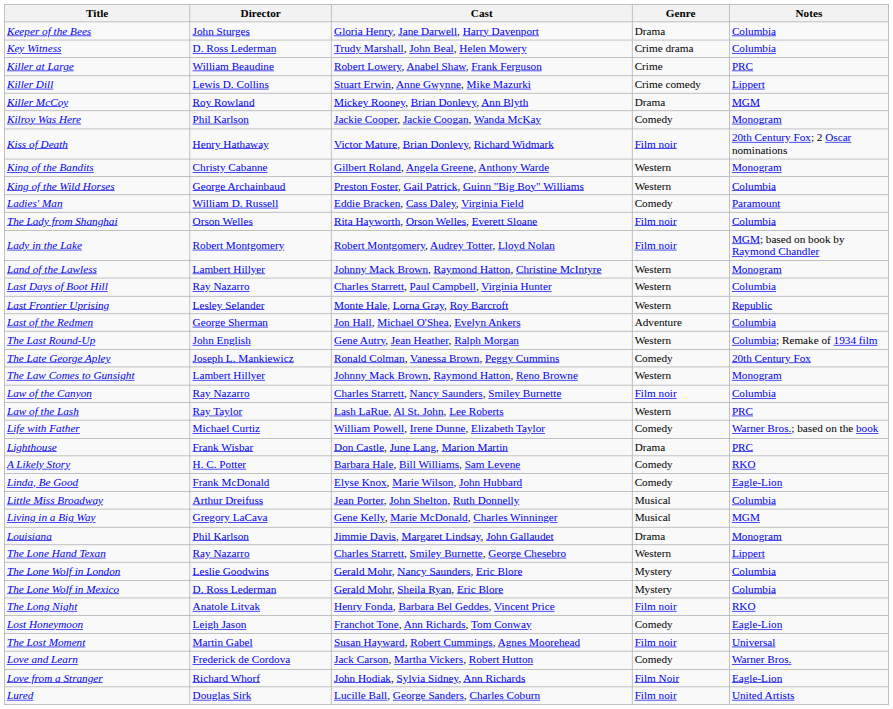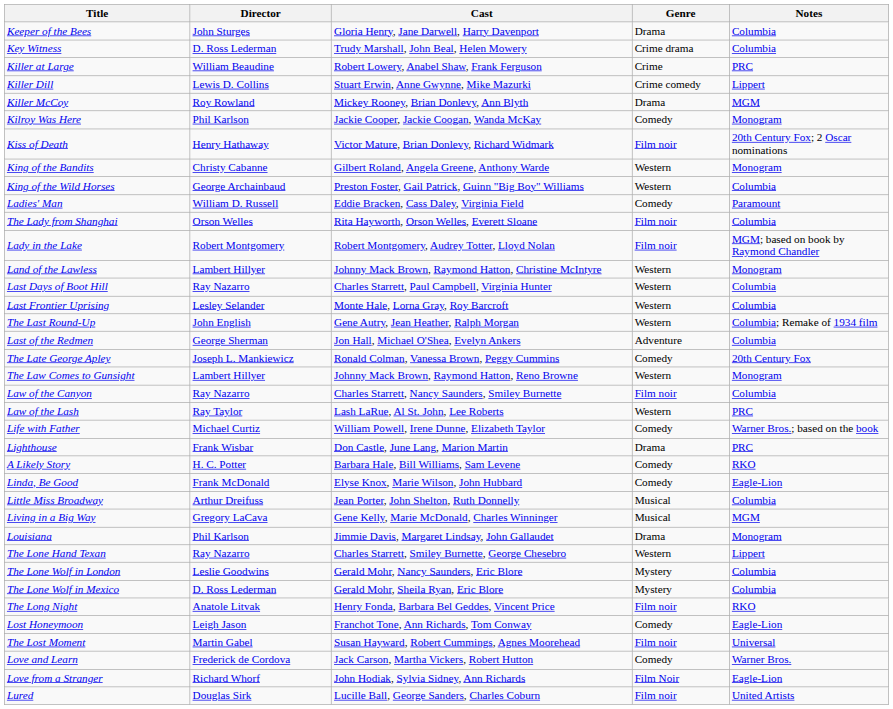Last Frontier Uprising | Notes: Republic -> Columbia
rows swapped: Last of the Redmen <-> The Last Round-Up
